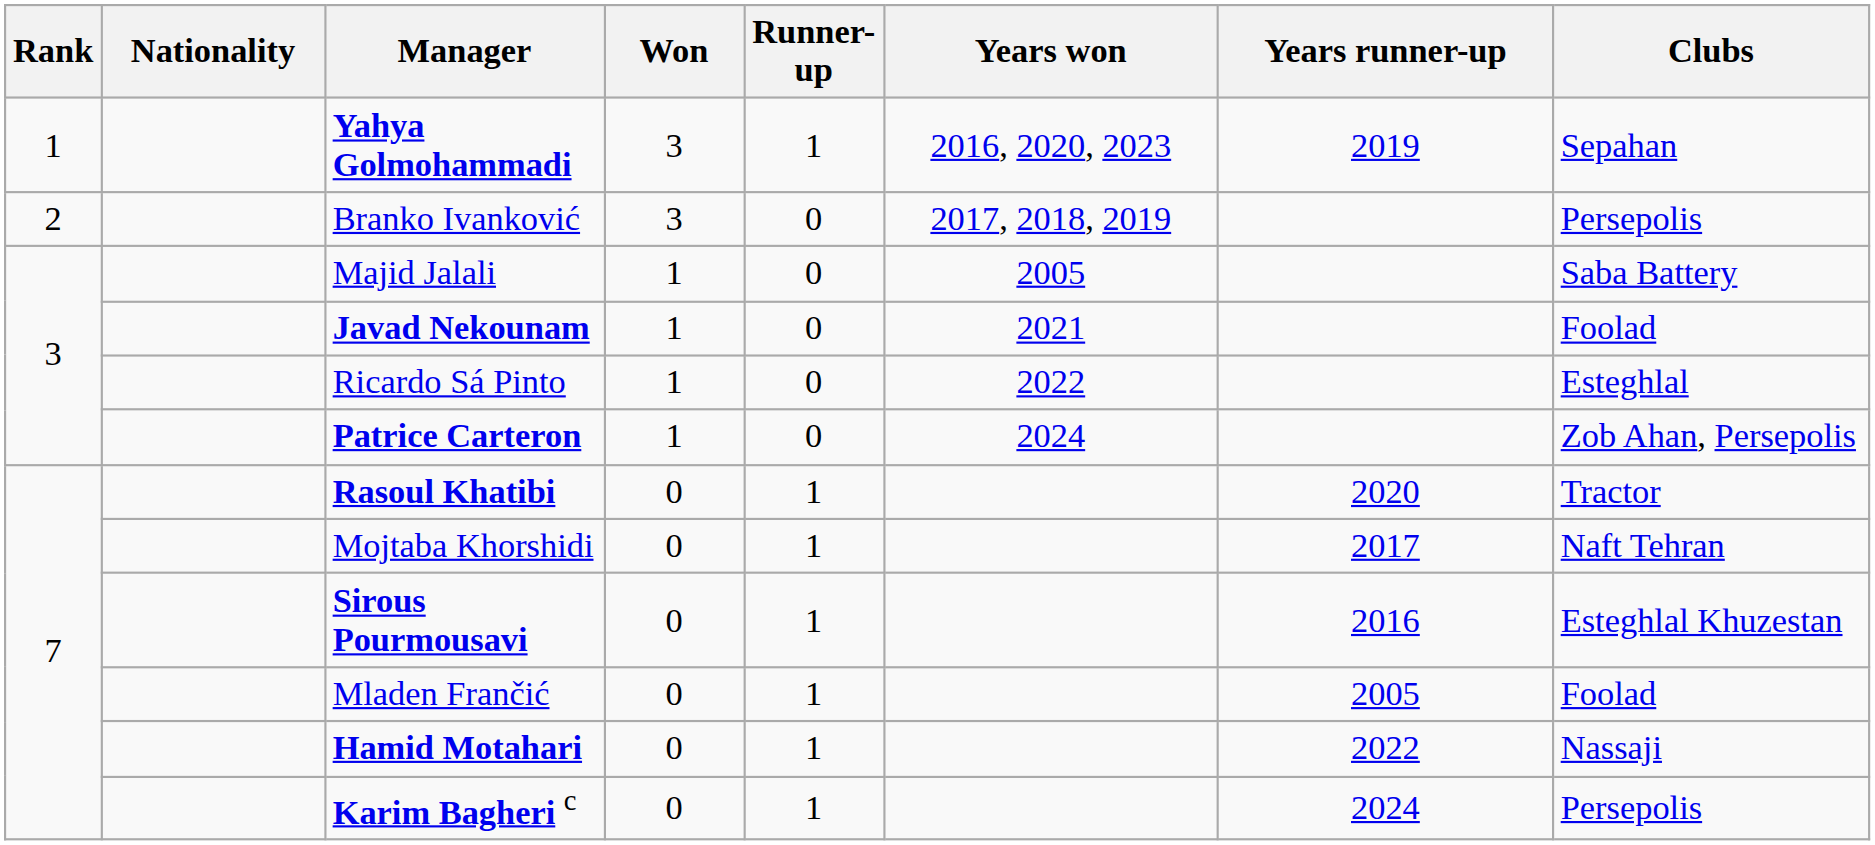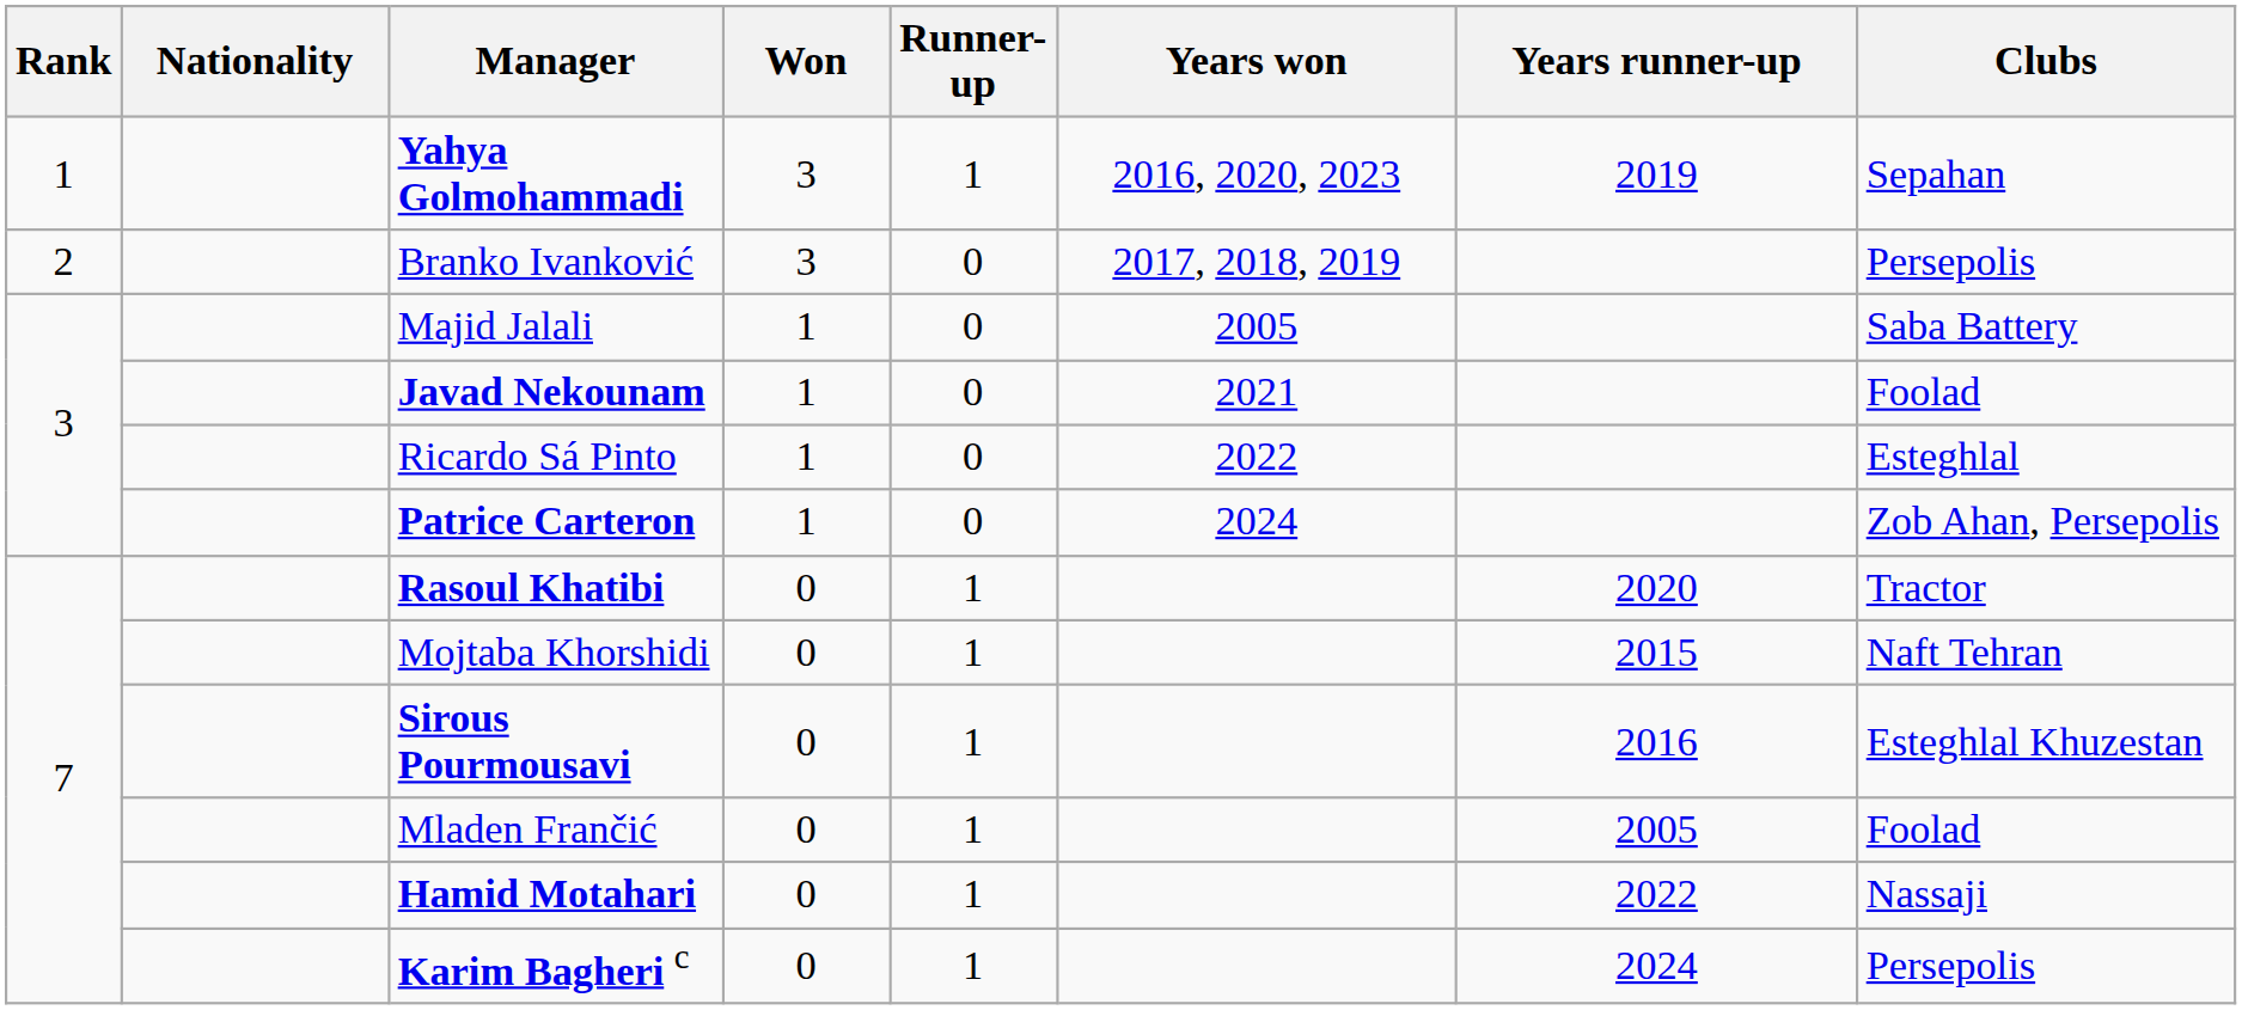Mojtaba Khorshidi | Years runner-up: 2017 -> 2015
